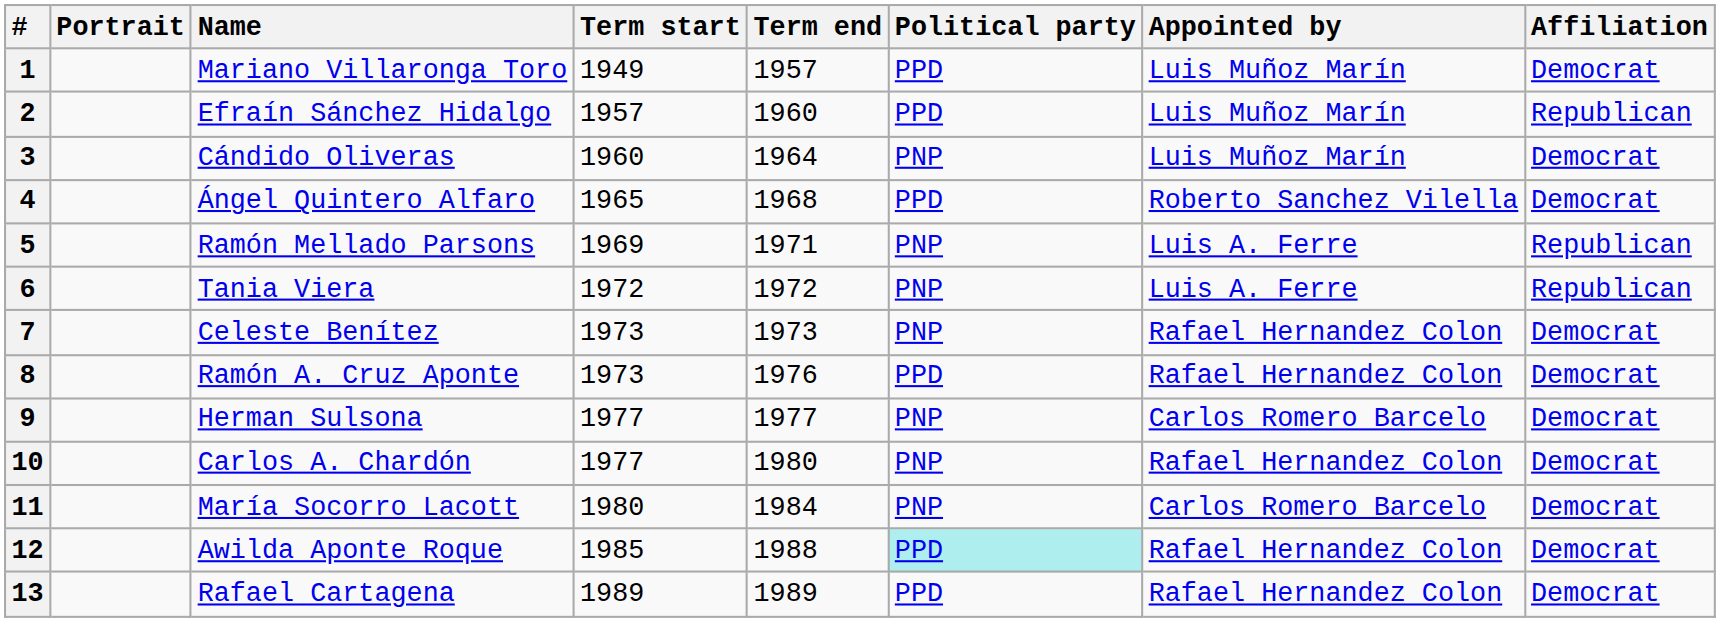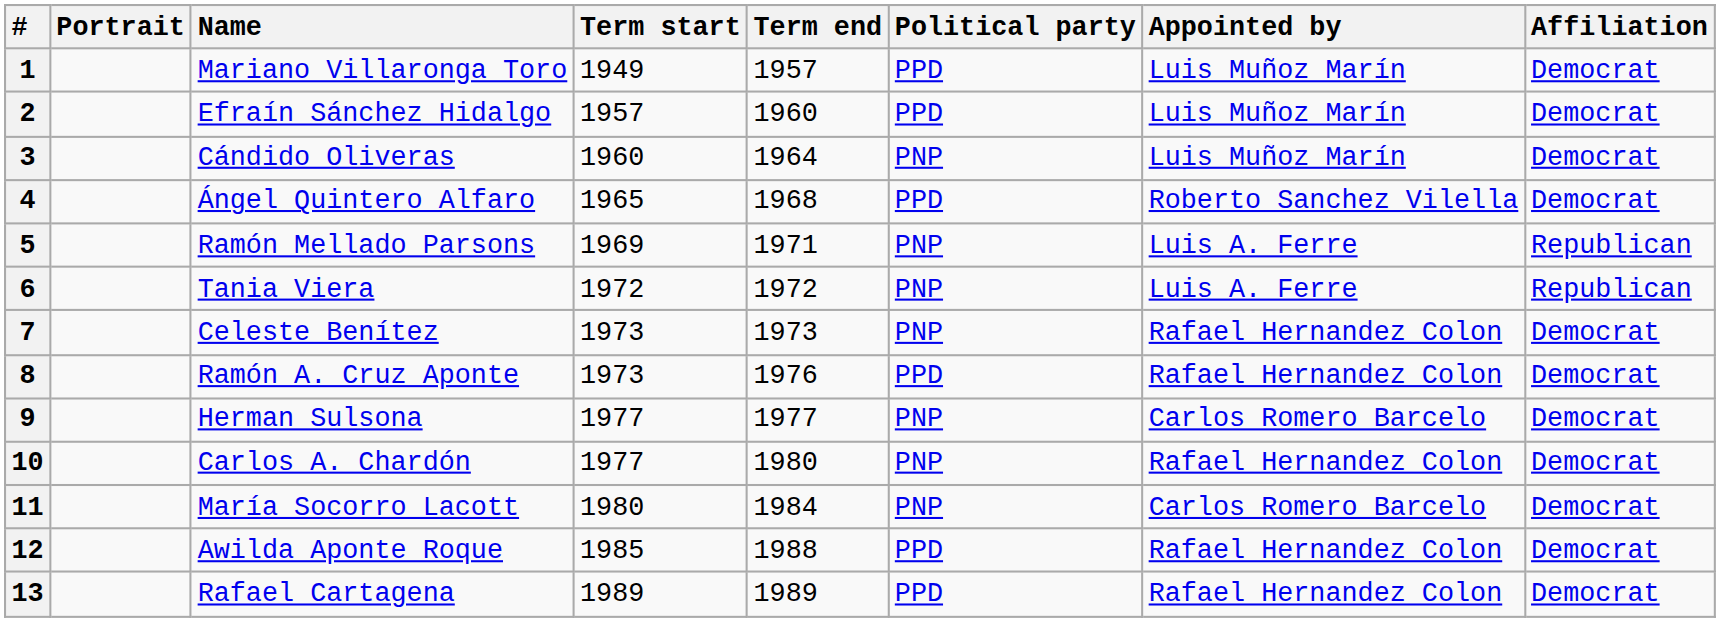2 | Affiliation: Republican -> Democrat
12 | Political party: paleturquoise background -> no background
